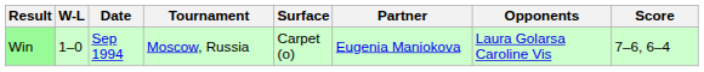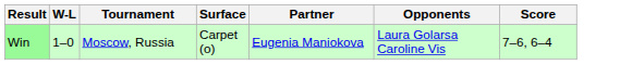- column: Date | Sep 1994
